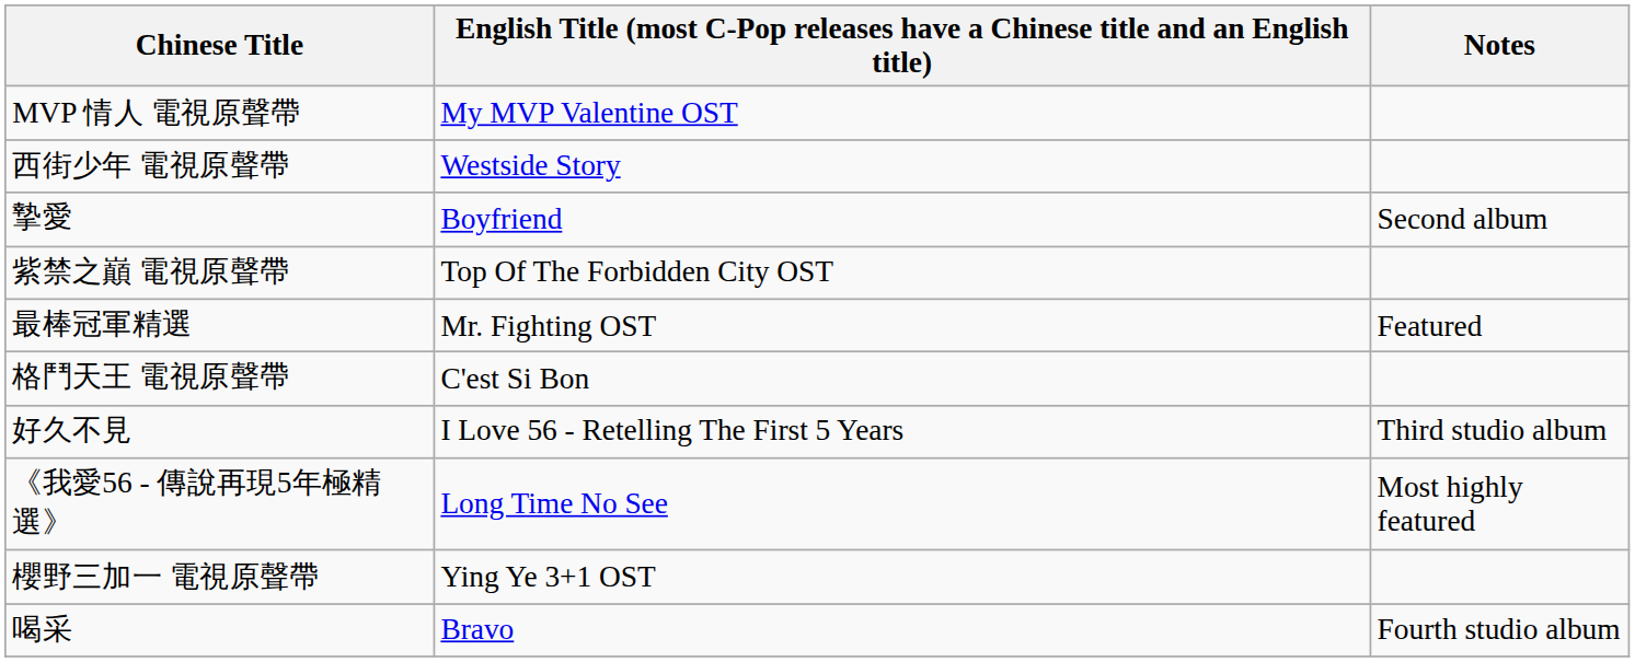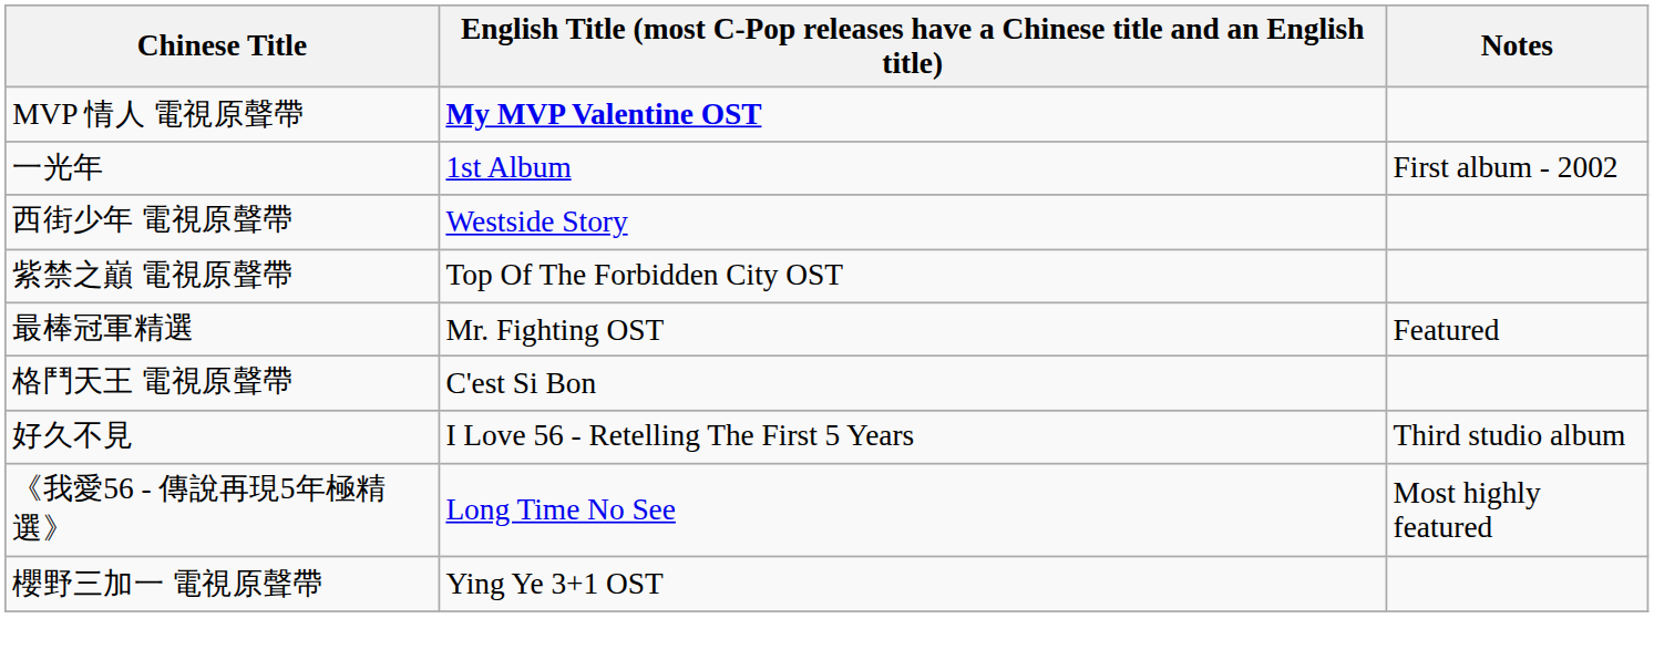MVP 情人 電視原聲帶 | column 2: normal -> bold
+ row: 一光年 | 1st Album | First album - 2002
- row: 摯愛 | Boyfriend | Second album
- row: 喝采 | Bravo | Fourth studio album
